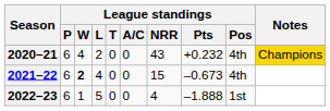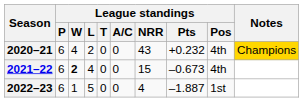2022–23 | League standings / Pts: –1.888 -> –1.887
